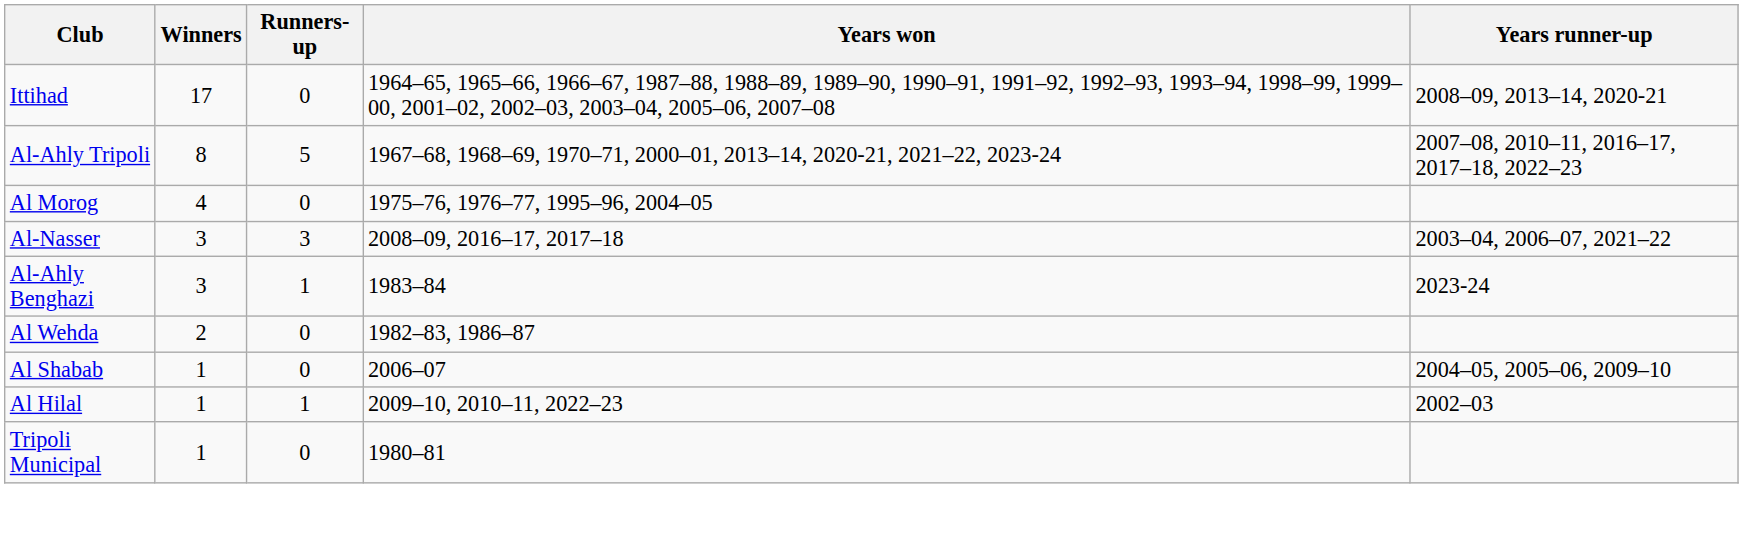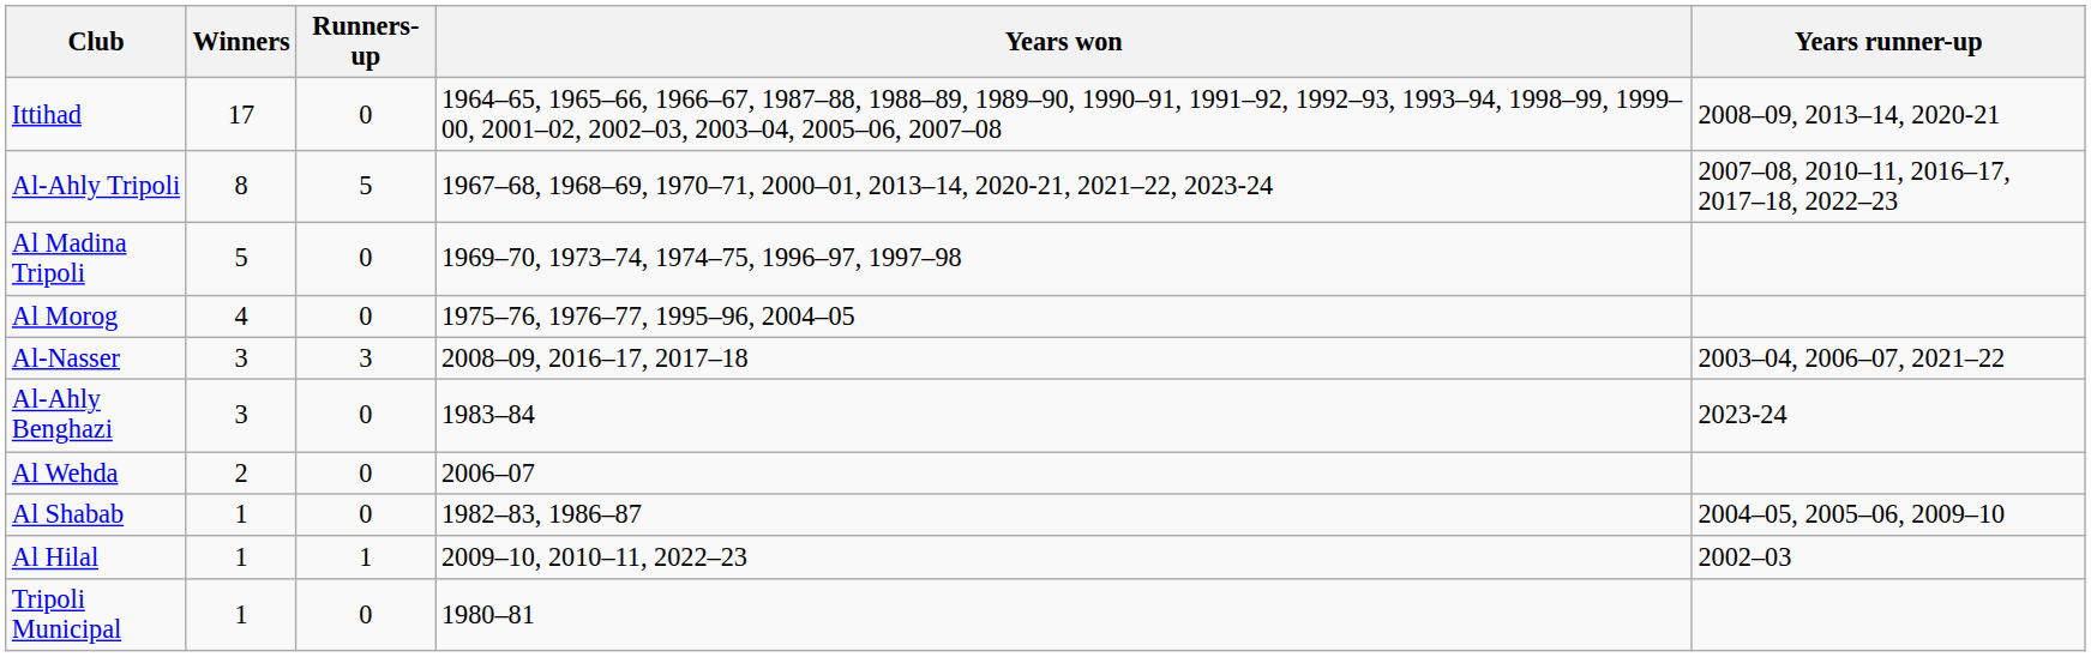+ row: Al Madina Tripoli | 5 | 0 | 1969–70, 1973–74, 1974–75, 1996–97, 1997–98
Al-Ahly Benghazi | Runners-up: 1 -> 0
Al Wehda | Years won: 1982–83, 1986–87 -> 2006–07
Al Shabab | Years won: 2006–07 -> 1982–83, 1986–87
